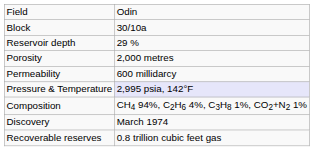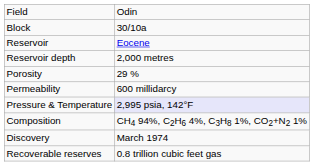+ row: Reservoir | Eocene
Reservoir depth | column 2: 29 % -> 2,000 metres
Porosity | column 2: 2,000 metres -> 29 %
